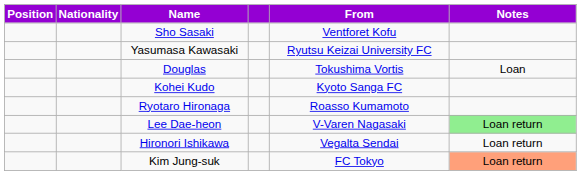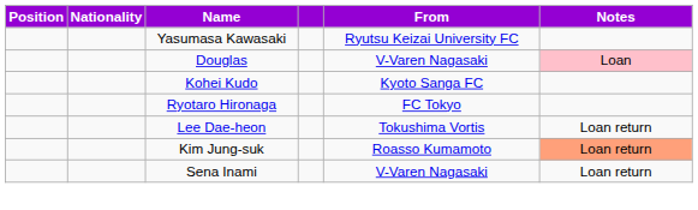- row: Sho Sasaki | Ventforet Kofu
Douglas | From: Tokushima Vortis -> V-Varen Nagasaki
Douglas | Notes: no background -> pink background
Ryotaro Hironaga | From: Roasso Kumamoto -> FC Tokyo
Lee Dae-heon | From: V-Varen Nagasaki -> Tokushima Vortis
Lee Dae-heon | Notes: lightgreen background -> no background
- row: Hironori Ishikawa | Vegalta Sendai | Loan return
Kim Jung-suk | From: FC Tokyo -> Roasso Kumamoto
+ row: Sena Inami | V-Varen Nagasaki | Loan return
